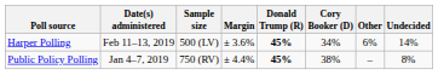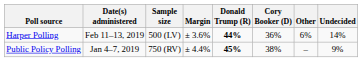Harper Polling | Donald Trump (R): 45% -> 44%
Harper Polling | Cory Booker (D): 34% -> 36%
Public Policy Polling | Undecided: 8% -> 9%
